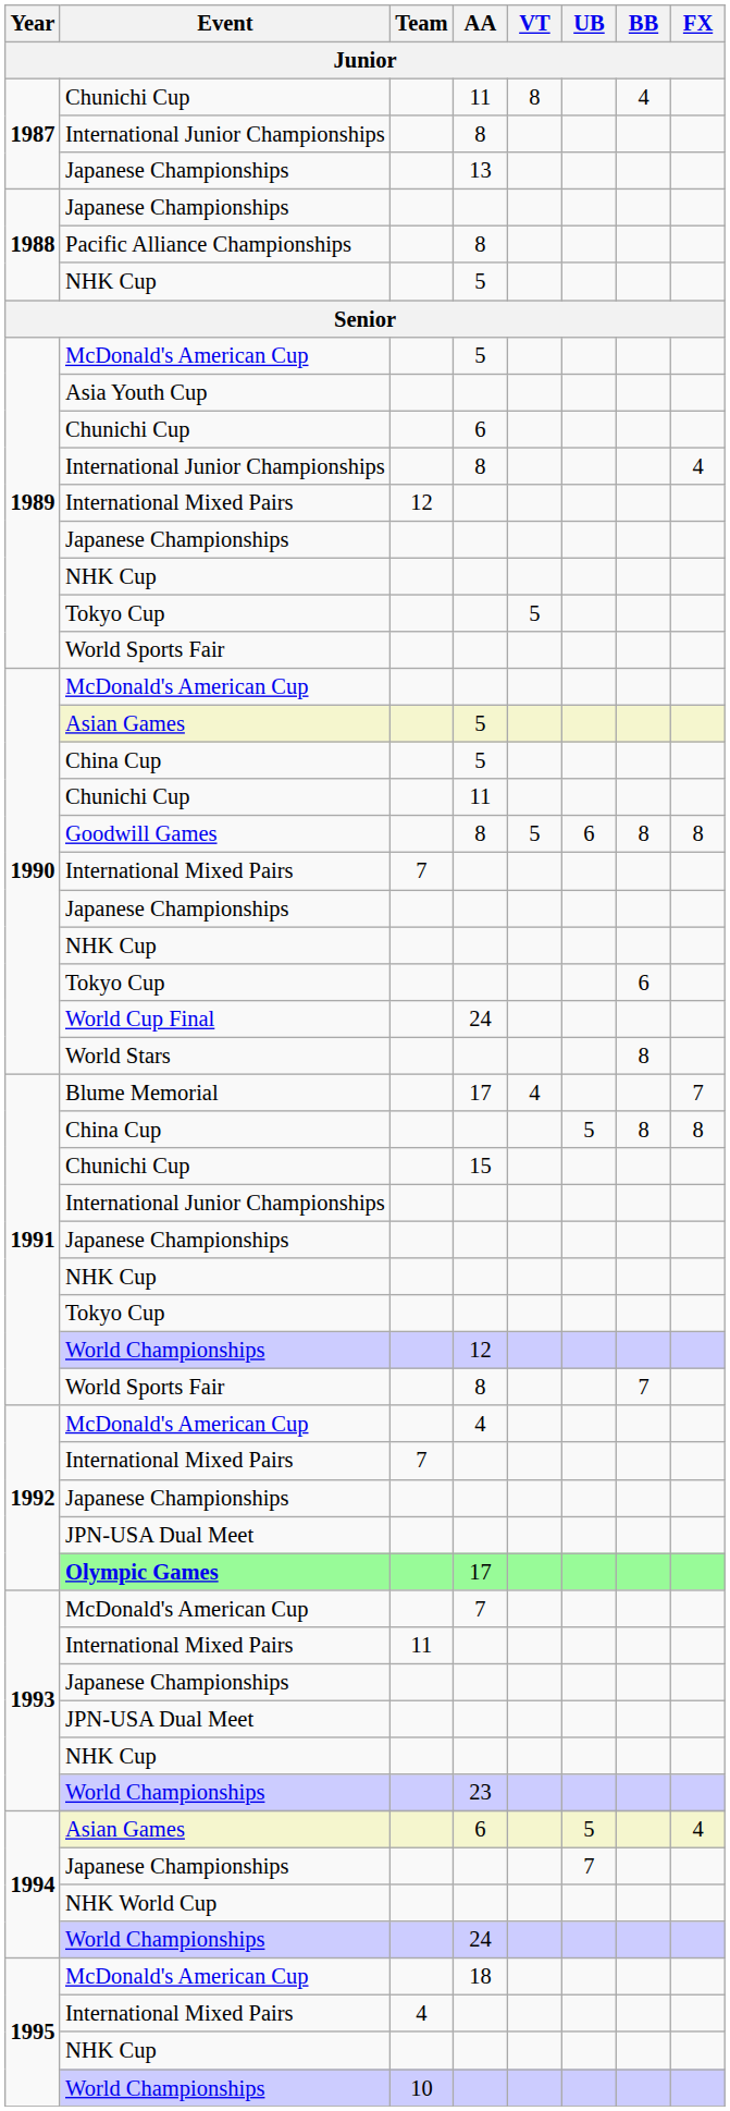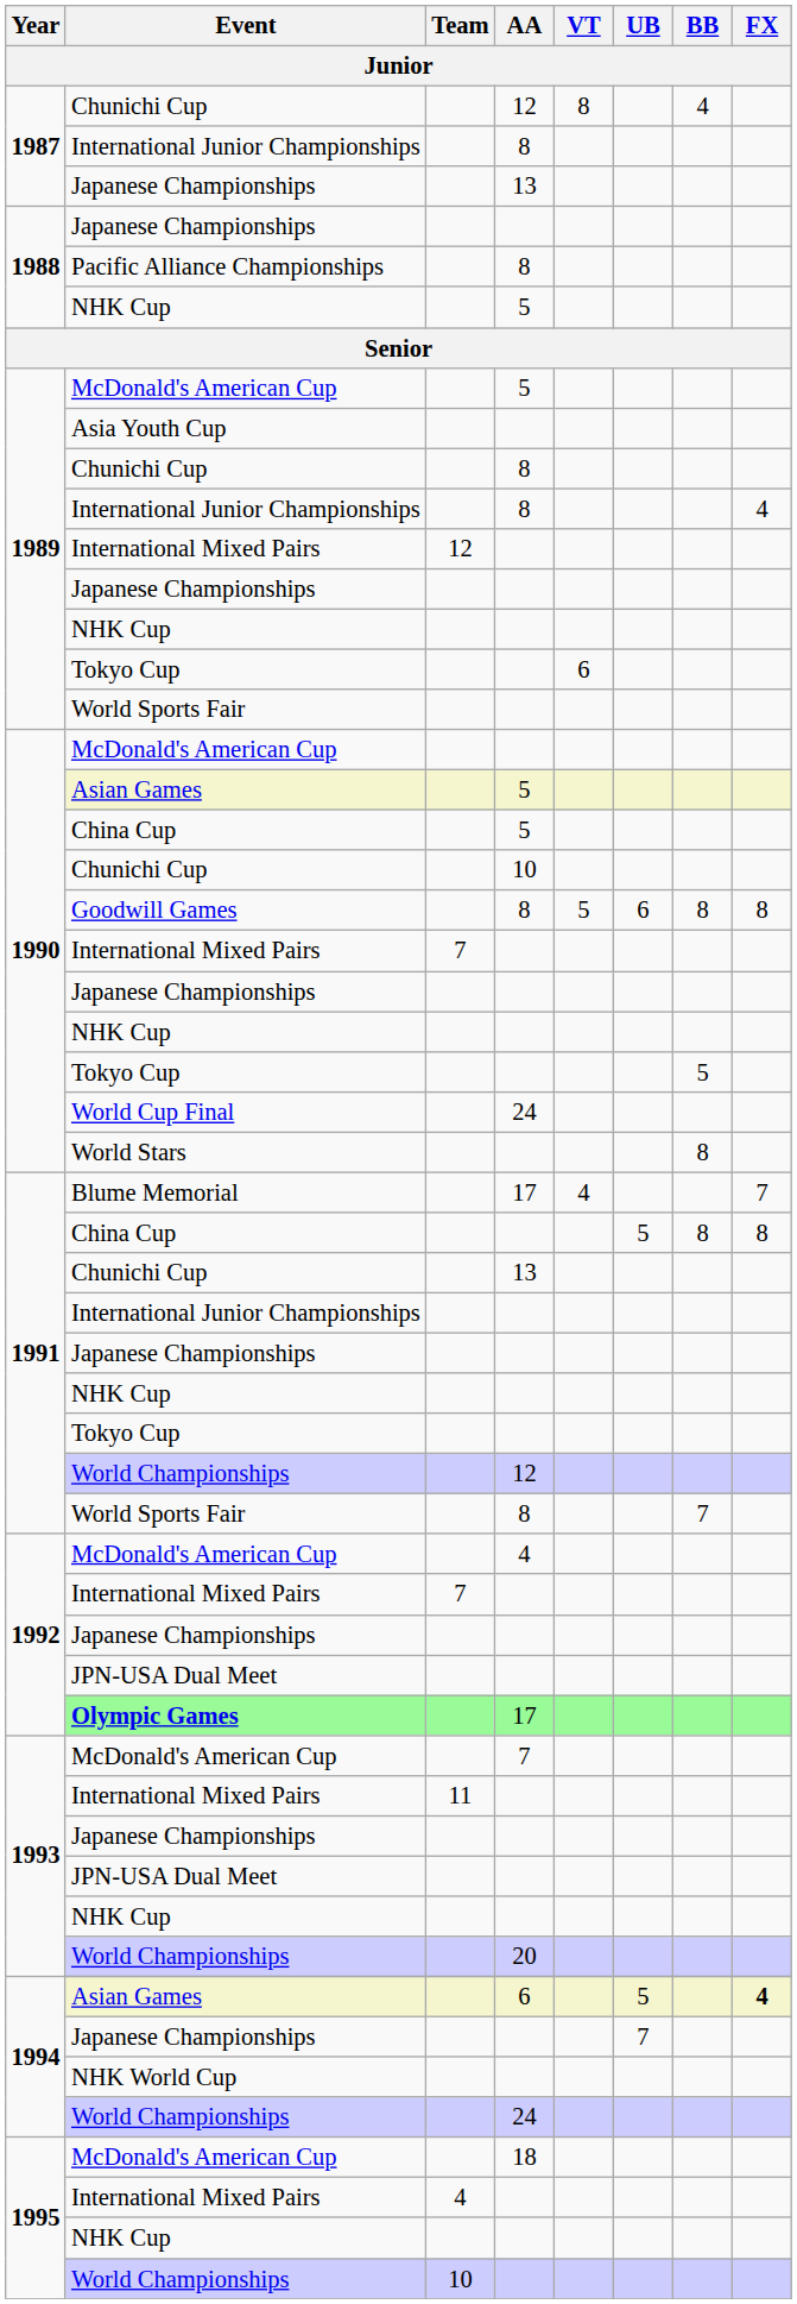1987 / Chunichi Cup | AA: 11 -> 12
1989 / Chunichi Cup | AA: 6 -> 8
1989 / Tokyo Cup | VT: 5 -> 6
1990 / Chunichi Cup | AA: 11 -> 10
1990 / Tokyo Cup | BB: 6 -> 5
1991 / Chunichi Cup | AA: 15 -> 13
1993 / World Championships | AA: 23 -> 20
1994 / Asian Games | FX: normal -> bold
